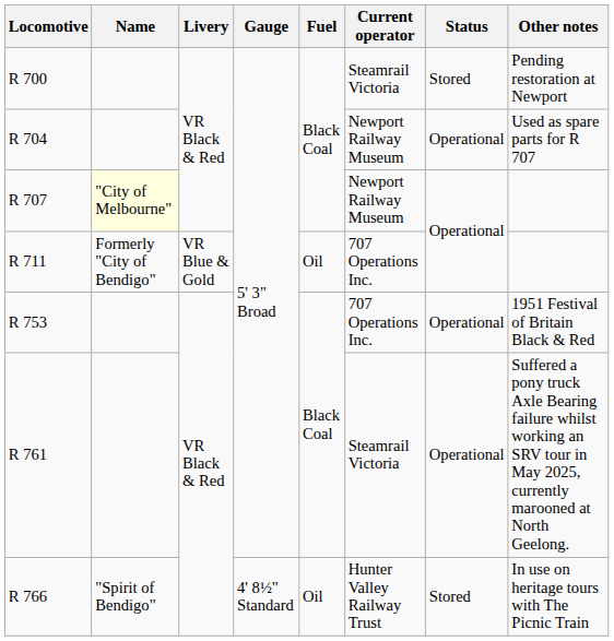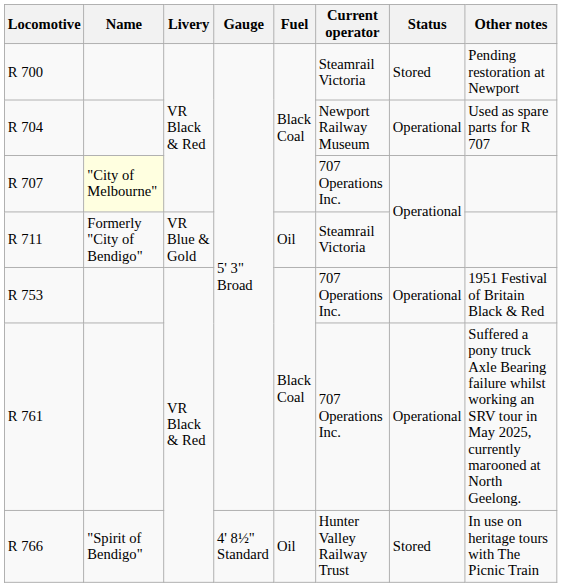R 707 | Current operator: Newport Railway Museum -> 707 Operations Inc.
R 711 | Current operator: 707 Operations Inc. -> Steamrail Victoria
R 761 | Current operator: Steamrail Victoria -> 707 Operations Inc.
